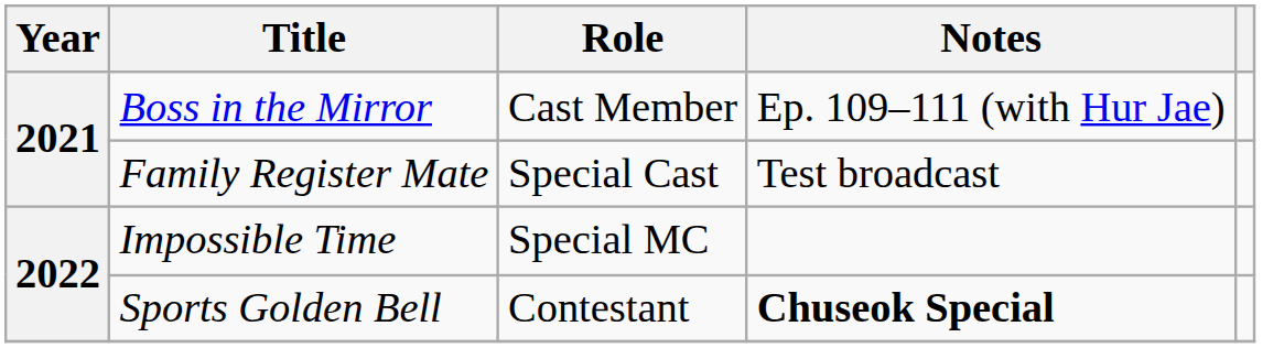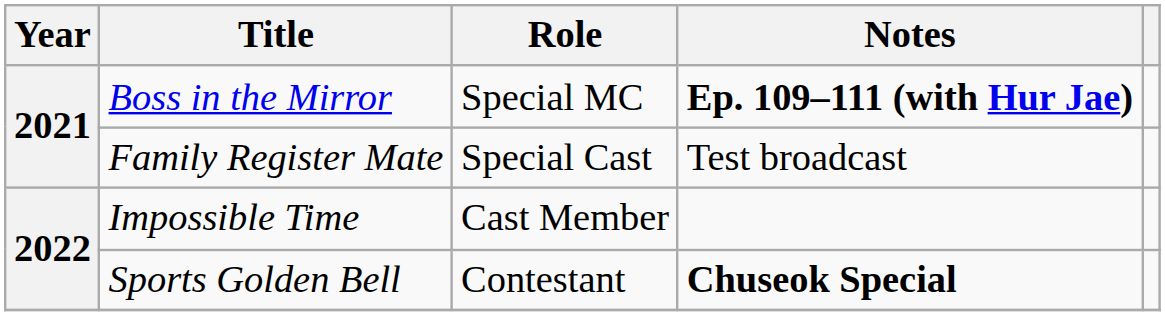Boss in the Mirror | Role: Cast Member -> Special MC
Boss in the Mirror | Notes: normal -> bold
Impossible Time | Role: Special MC -> Cast Member
